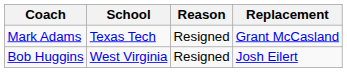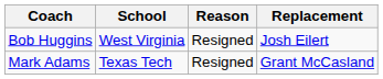rows swapped: Mark Adams <-> Bob Huggins
